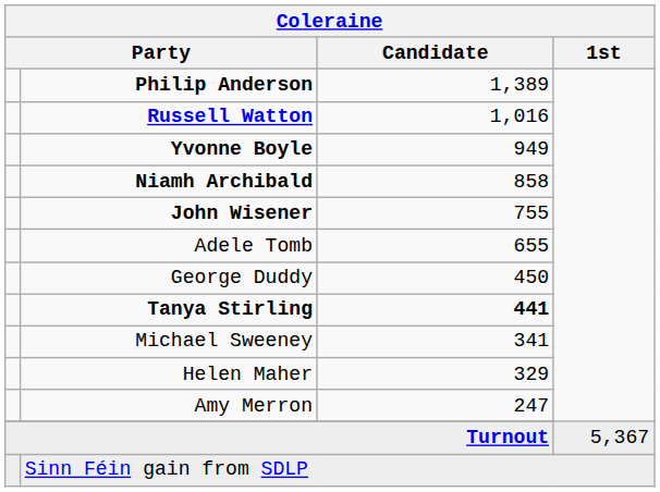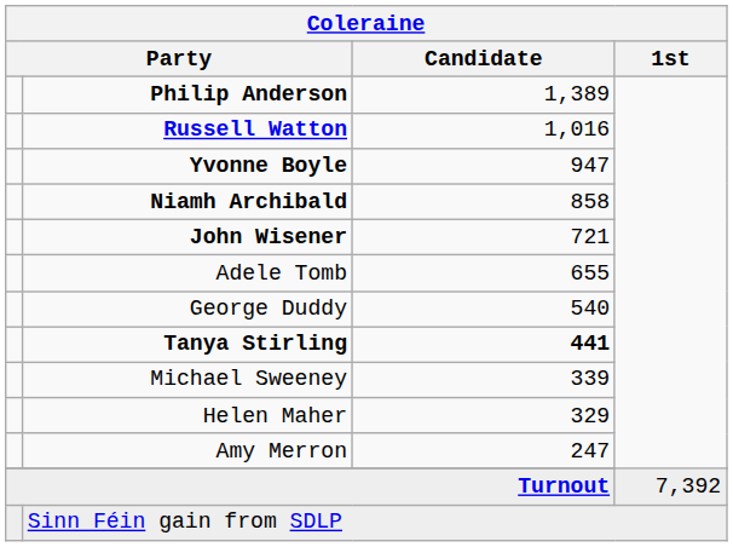Yvonne Boyle | Coleraine / Candidate: 949 -> 947
John Wisener | Coleraine / Candidate: 755 -> 721
George Duddy | Coleraine / Candidate: 450 -> 540
Michael Sweeney | Coleraine / Candidate: 341 -> 339
Turnout | Coleraine / 1st: 5,367 -> 7,392
